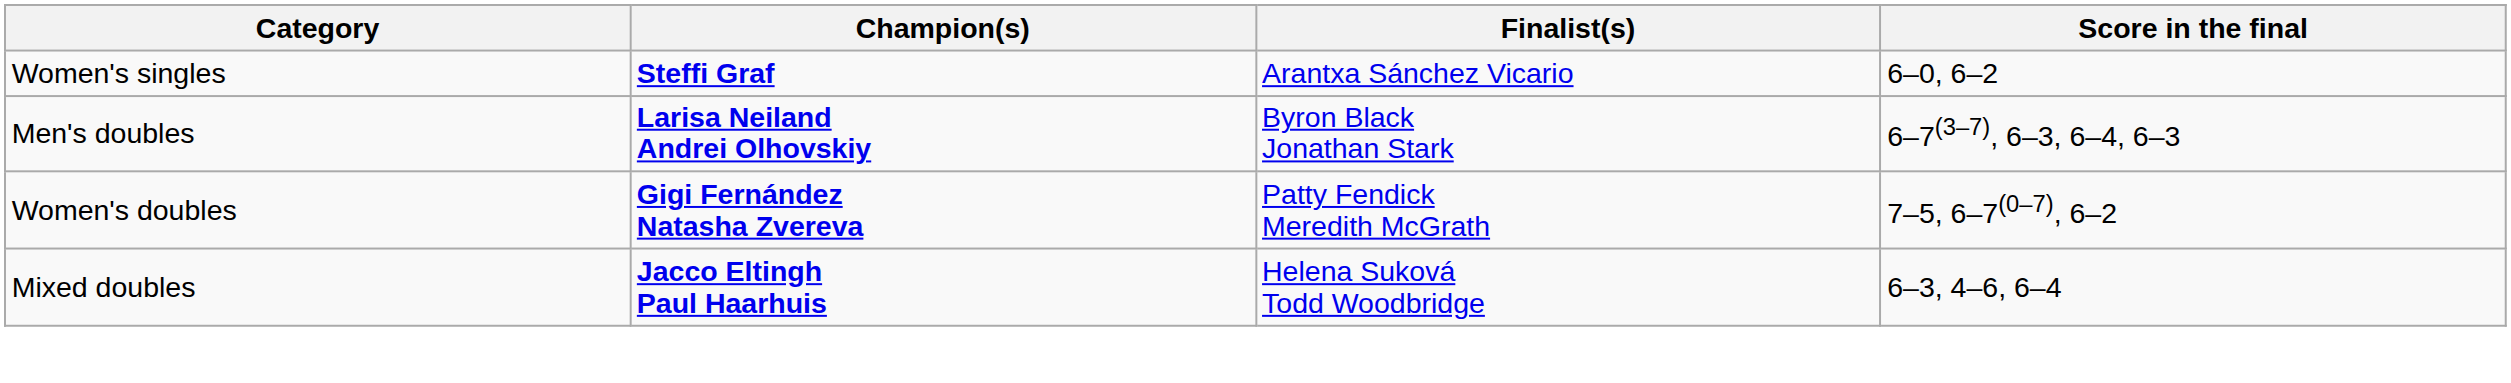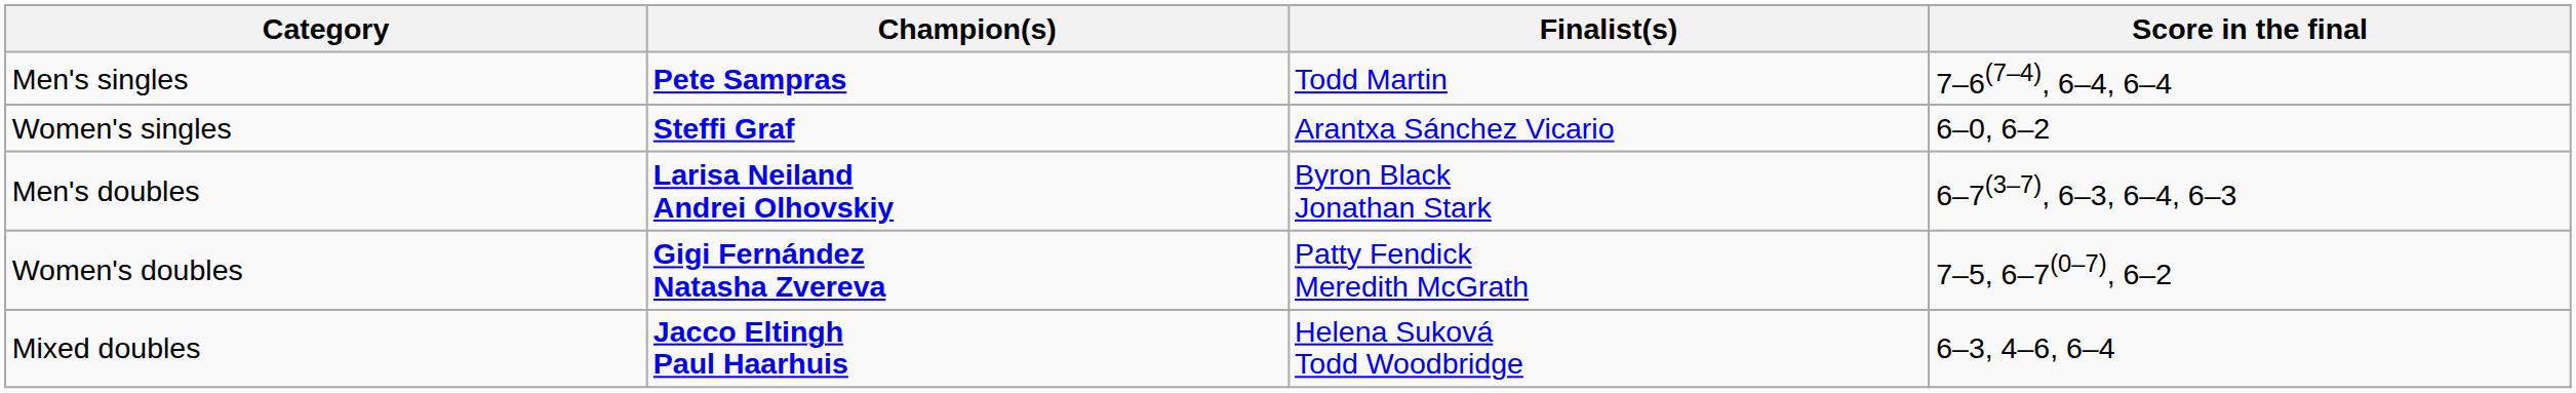+ row: Men's singles | Pete Sampras | Todd Martin | 7–6(7–4), 6–4, 6–4
